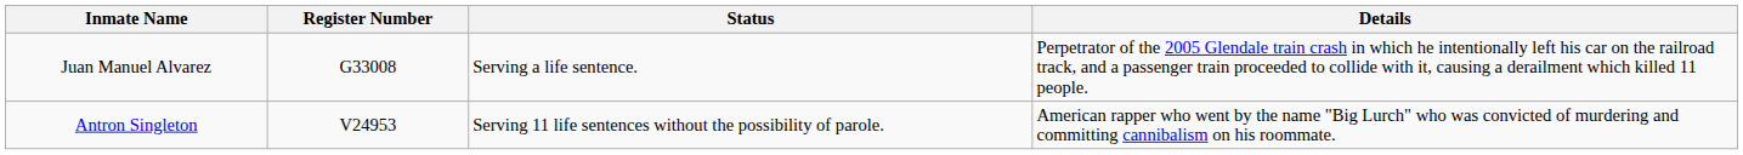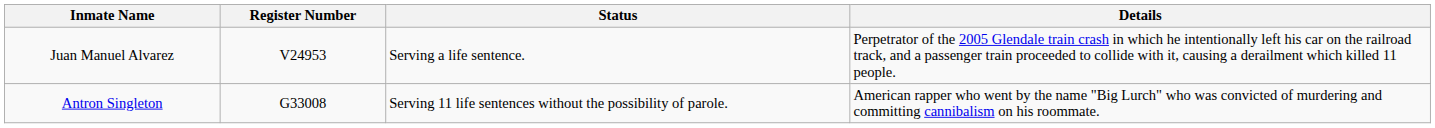Juan Manuel Alvarez | Register Number: G33008 -> V24953
Antron Singleton | Register Number: V24953 -> G33008
